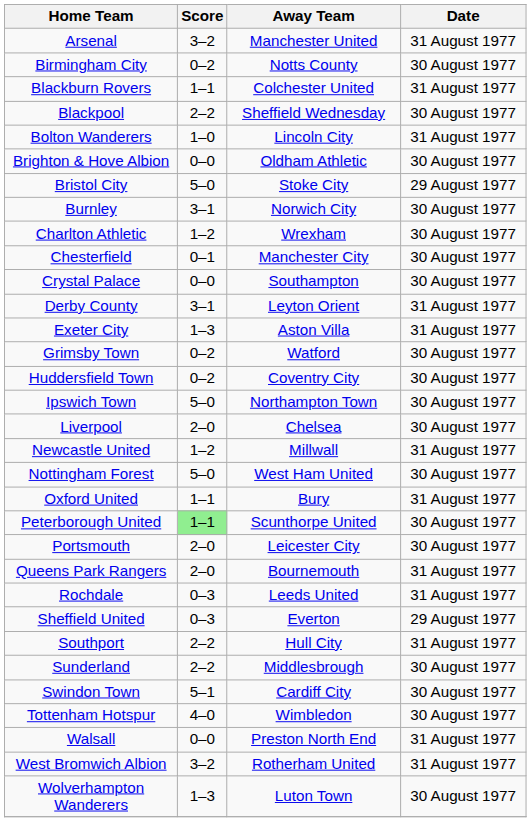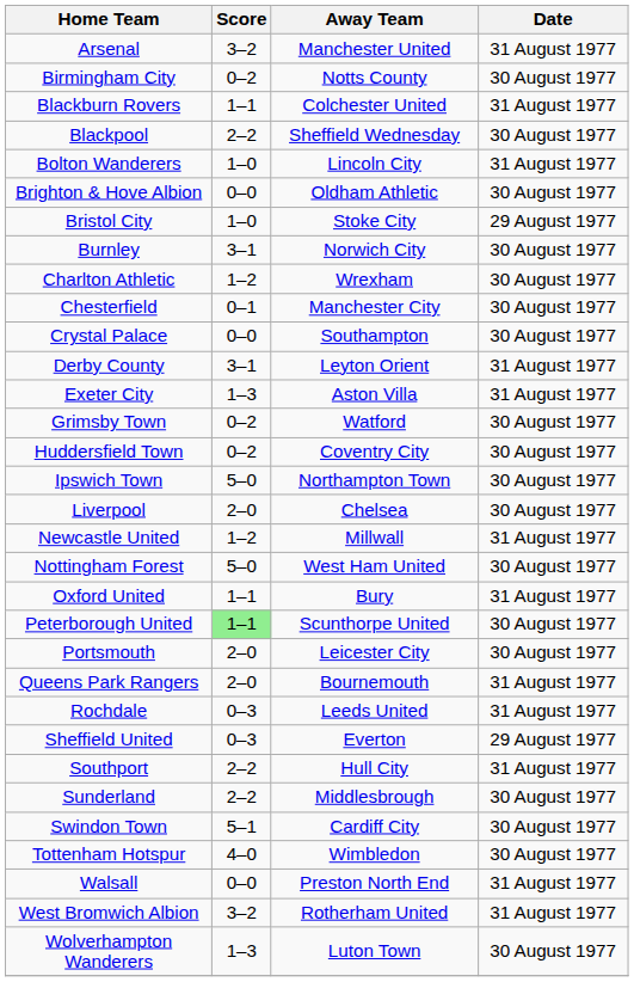Bristol City | Score: 5–0 -> 1–0
